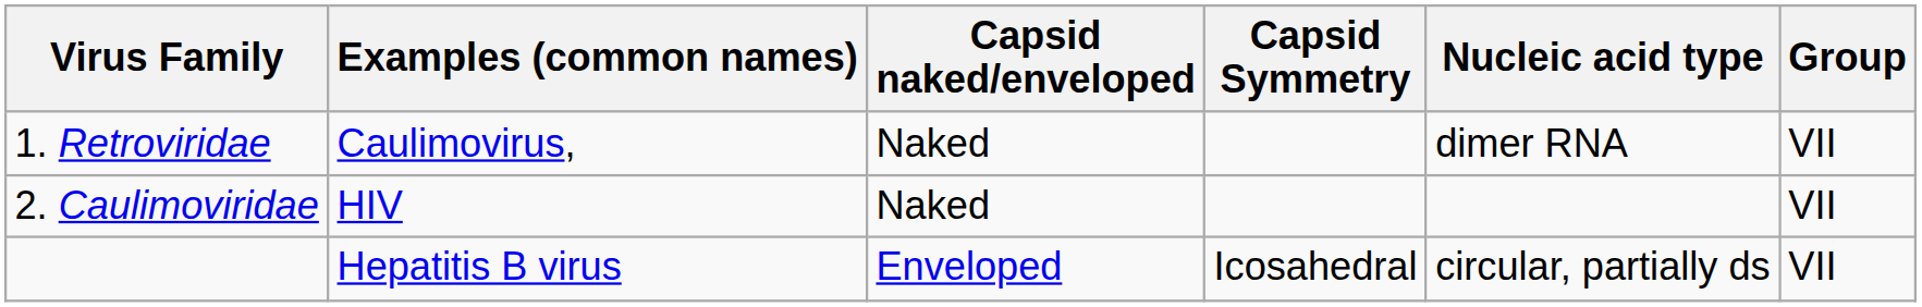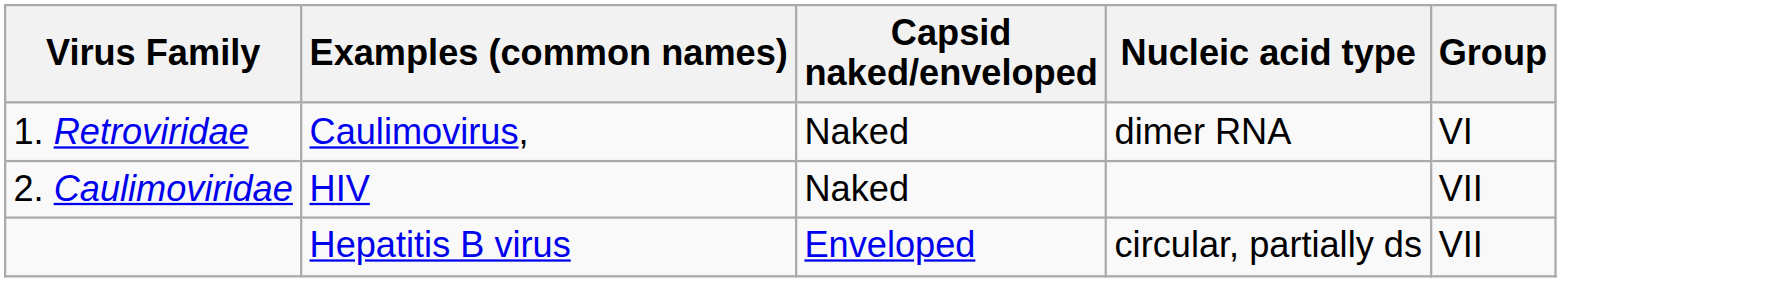- column: Capsid Symmetry | Icosahedral
1. Retroviridae | Group: VII -> VI
